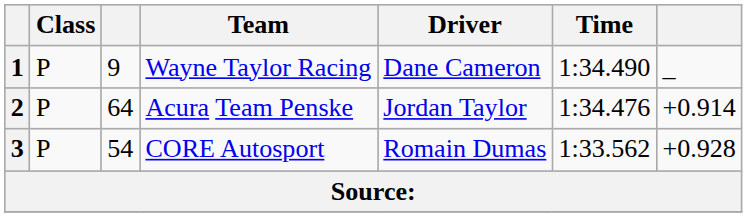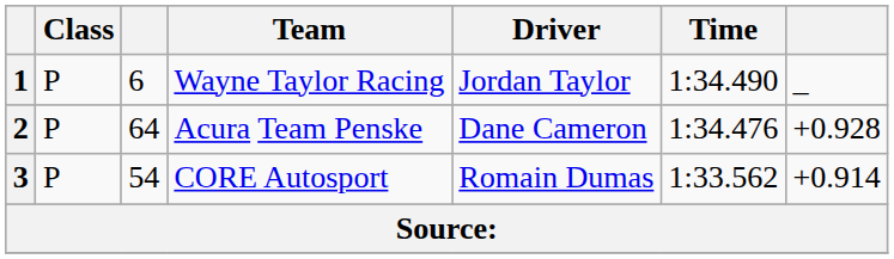1 | column 3: 9 -> 6
1 | Driver: Dane Cameron -> Jordan Taylor
2 | Driver: Jordan Taylor -> Dane Cameron
2 | column 7: +0.914 -> +0.928
3 | column 7: +0.928 -> +0.914
